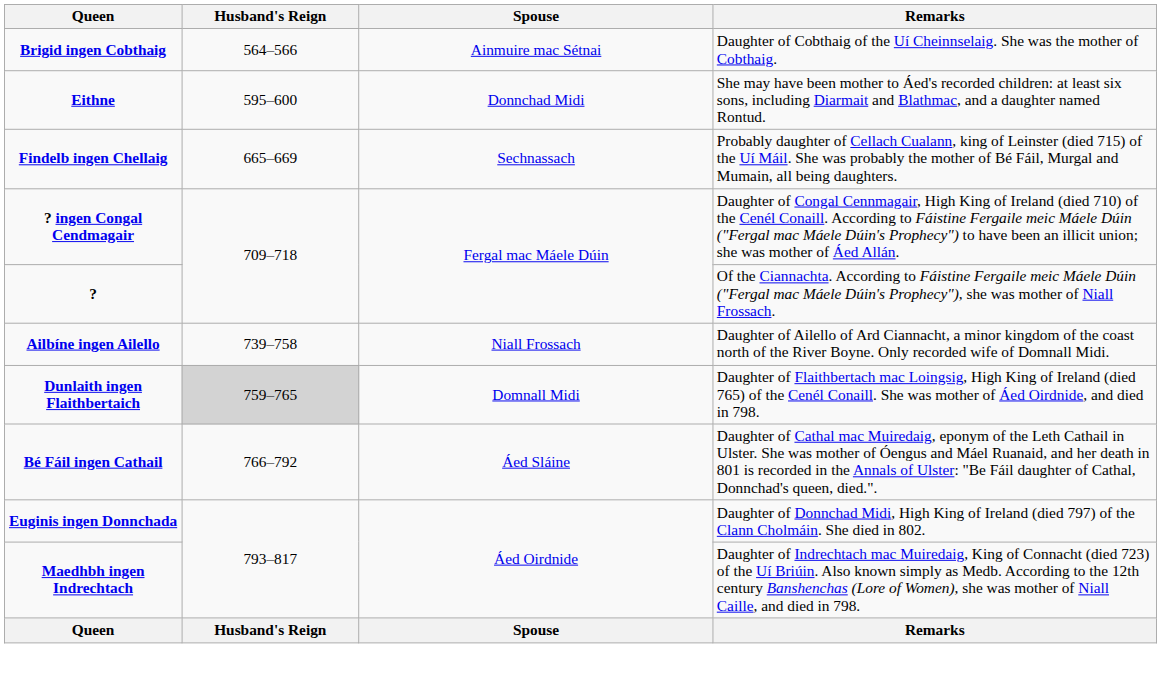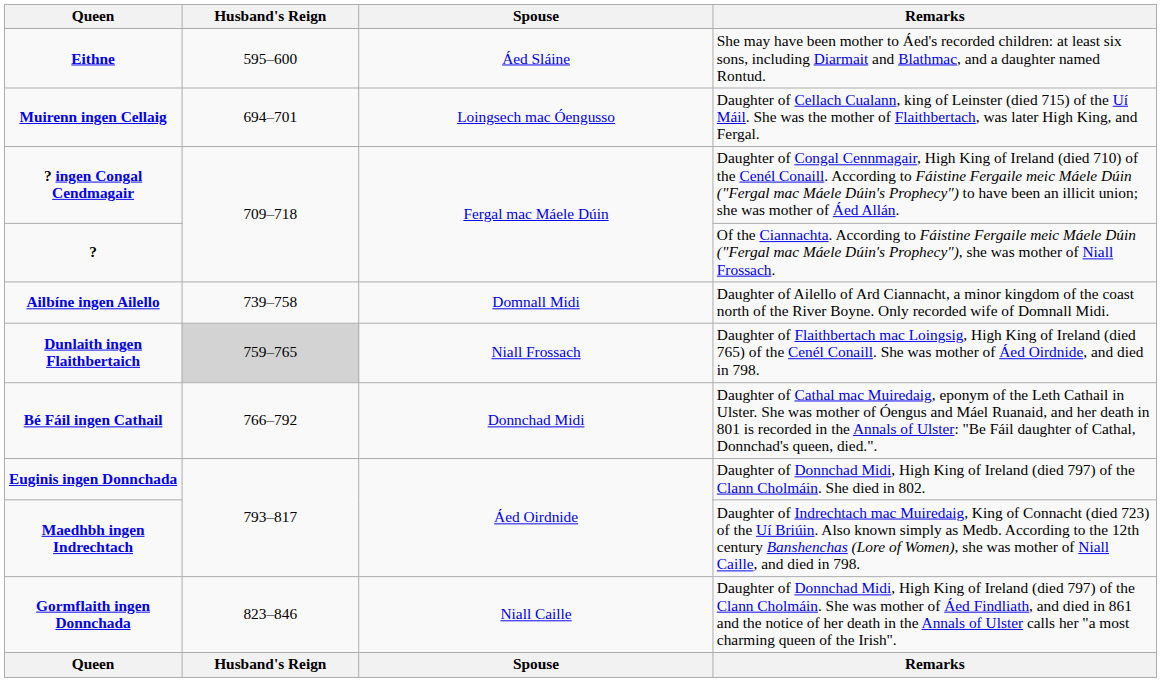- row: Brigid ingen Cobthaig | 564–566 | Ainmuire mac Sétnai | Daughter of Cobthaig of the Uí Cheinnselaig. She was the mother of Cobthaig.
Eithne | Spouse: Donnchad Midi -> Áed Sláine
- row: Findelb ingen Chellaig | 665–669 | Sechnassach | Probably daughter of Cellach Cualann, king of Leinster (died 715) of the Uí Máil. She was probably the mother of Bé Fáil, Murgal and Mumain, all being daughters.
+ row: Muirenn ingen Cellaig | 694–701 | Loingsech mac Óengusso | Daughter of Cellach Cualann, king of Leinster (died 715) of the Uí Máil. She was the mother of Flaithbertach, was later High King, and Fergal.
Ailbíne ingen Ailello | Spouse: Niall Frossach -> Domnall Midi
Dunlaith ingen Flaithbertaich | Spouse: Domnall Midi -> Niall Frossach
Bé Fáil ingen Cathail | Spouse: Áed Sláine -> Donnchad Midi
+ row: Gormflaith ingen Donnchada | 823–846 | Niall Caille | Daughter of Donnchad Midi, High King of Ireland (died 797) of the Clann Cholmáin. She was mother of Áed Findliath, and died in 861 and the notice of her death in the Annals of Ulster calls her "a most charming queen of the Irish".
